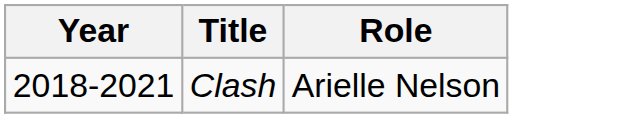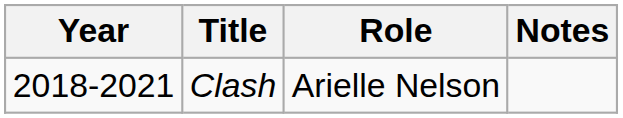+ column: Notes
